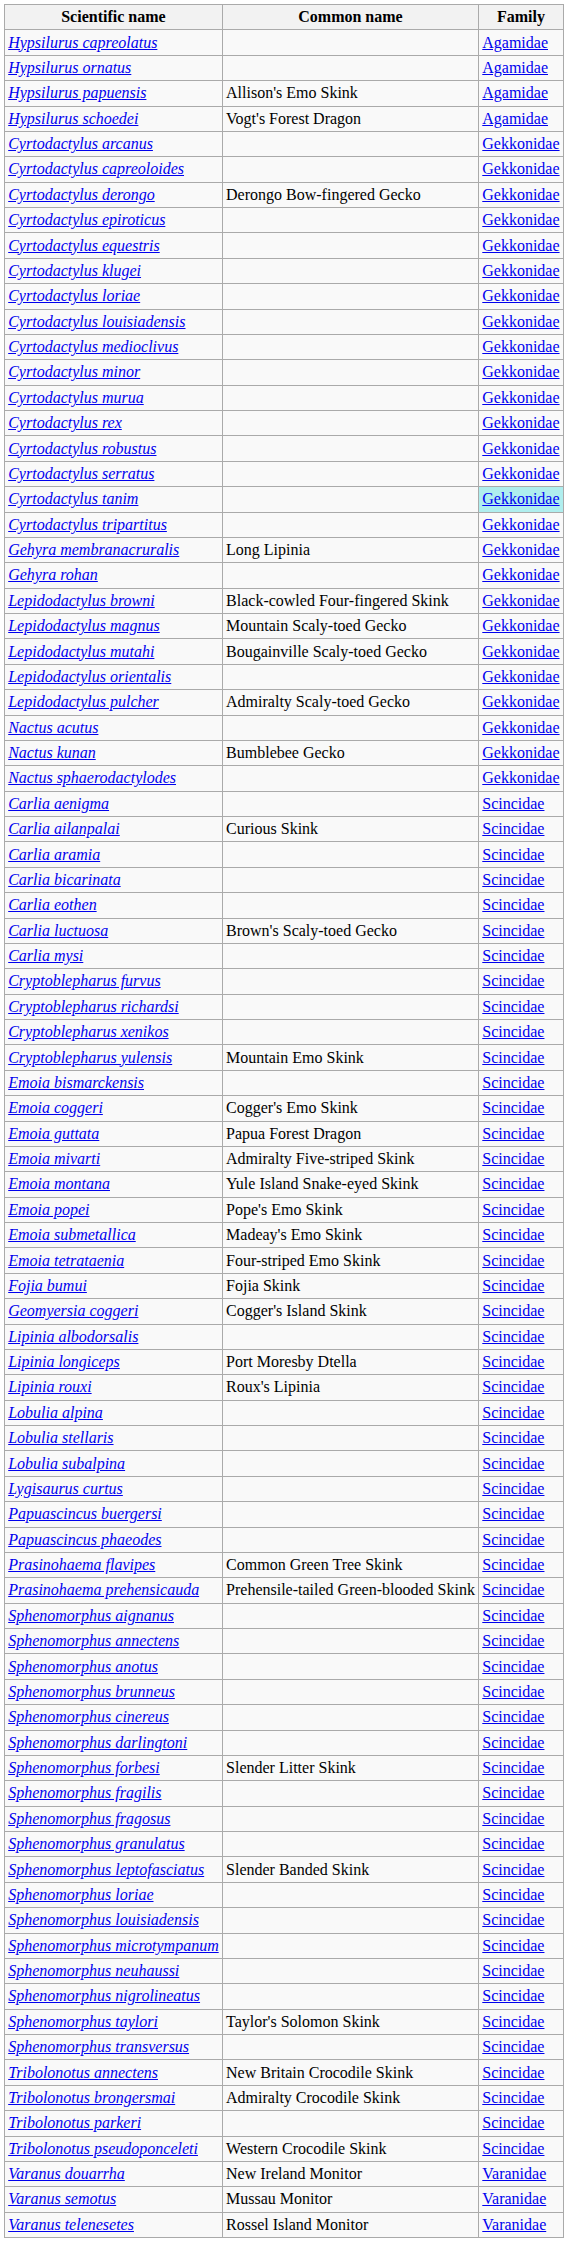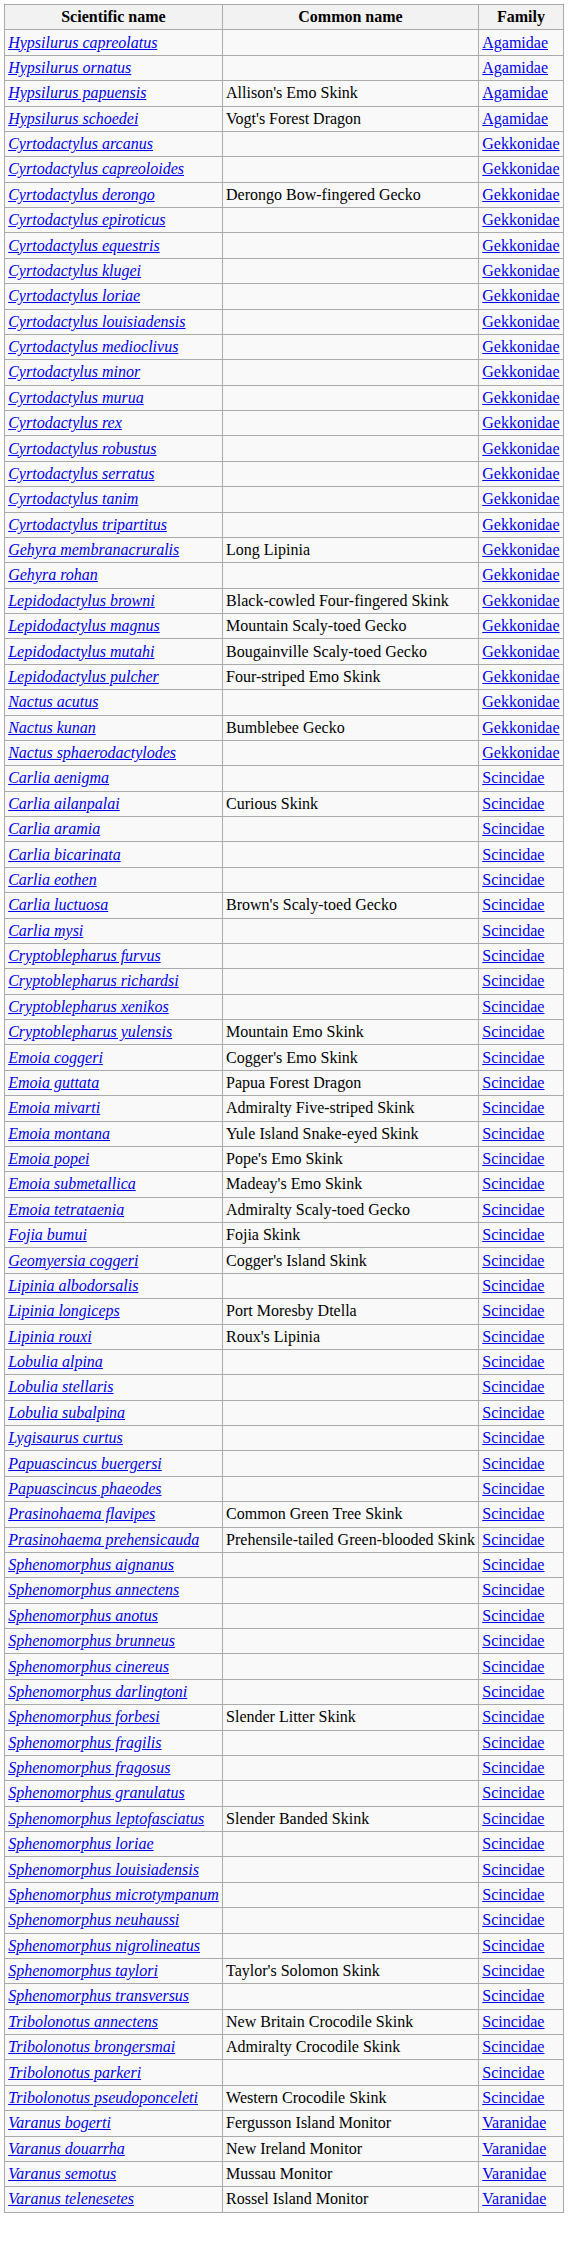Cyrtodactylus tanim | Family: paleturquoise background -> no background
- row: Lepidodactylus orientalis | Gekkonidae
Lepidodactylus pulcher | Common name: Admiralty Scaly-toed Gecko -> Four-striped Emo Skink
- row: Emoia bismarckensis | Scincidae
Emoia tetrataenia | Common name: Four-striped Emo Skink -> Admiralty Scaly-toed Gecko
+ row: Varanus bogerti | Fergusson Island Monitor | Varanidae
